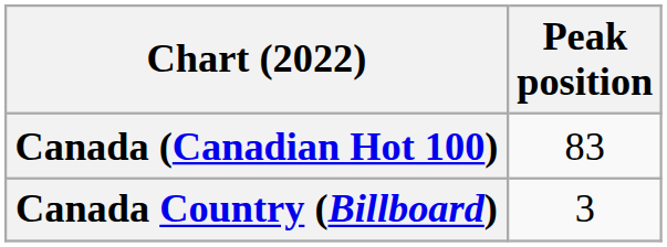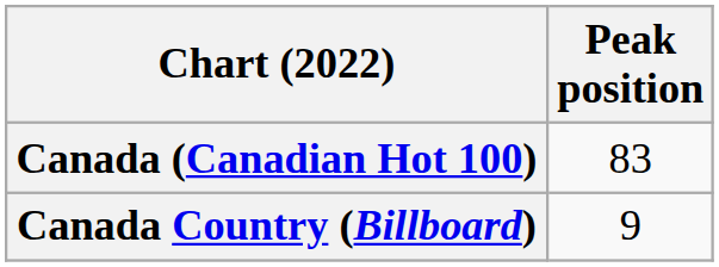Canada Country (Billboard) | Peak position: 3 -> 9
